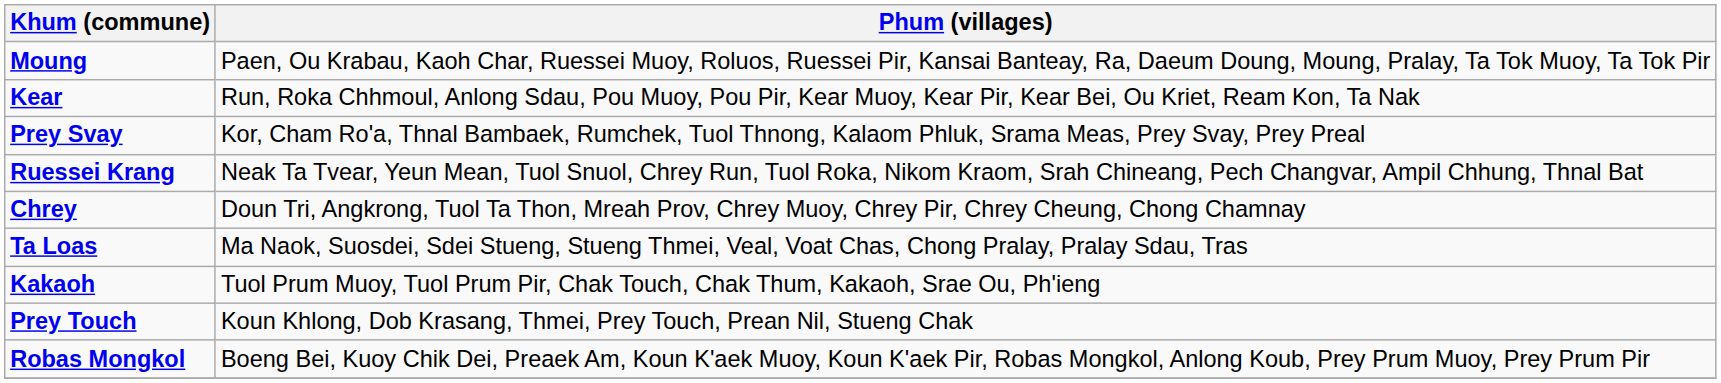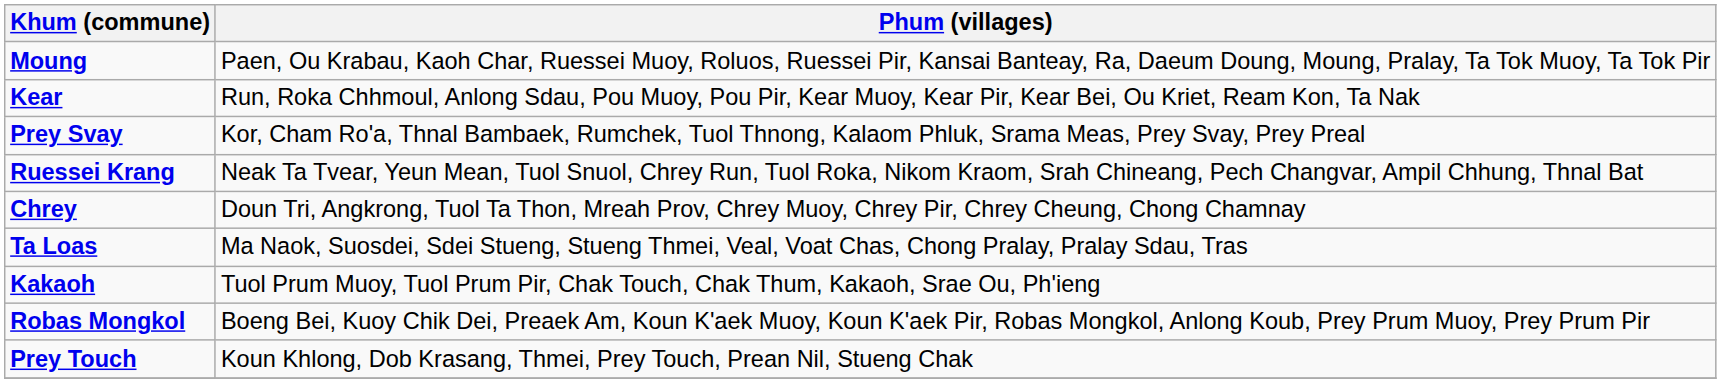rows swapped: Prey Touch <-> Robas Mongkol
